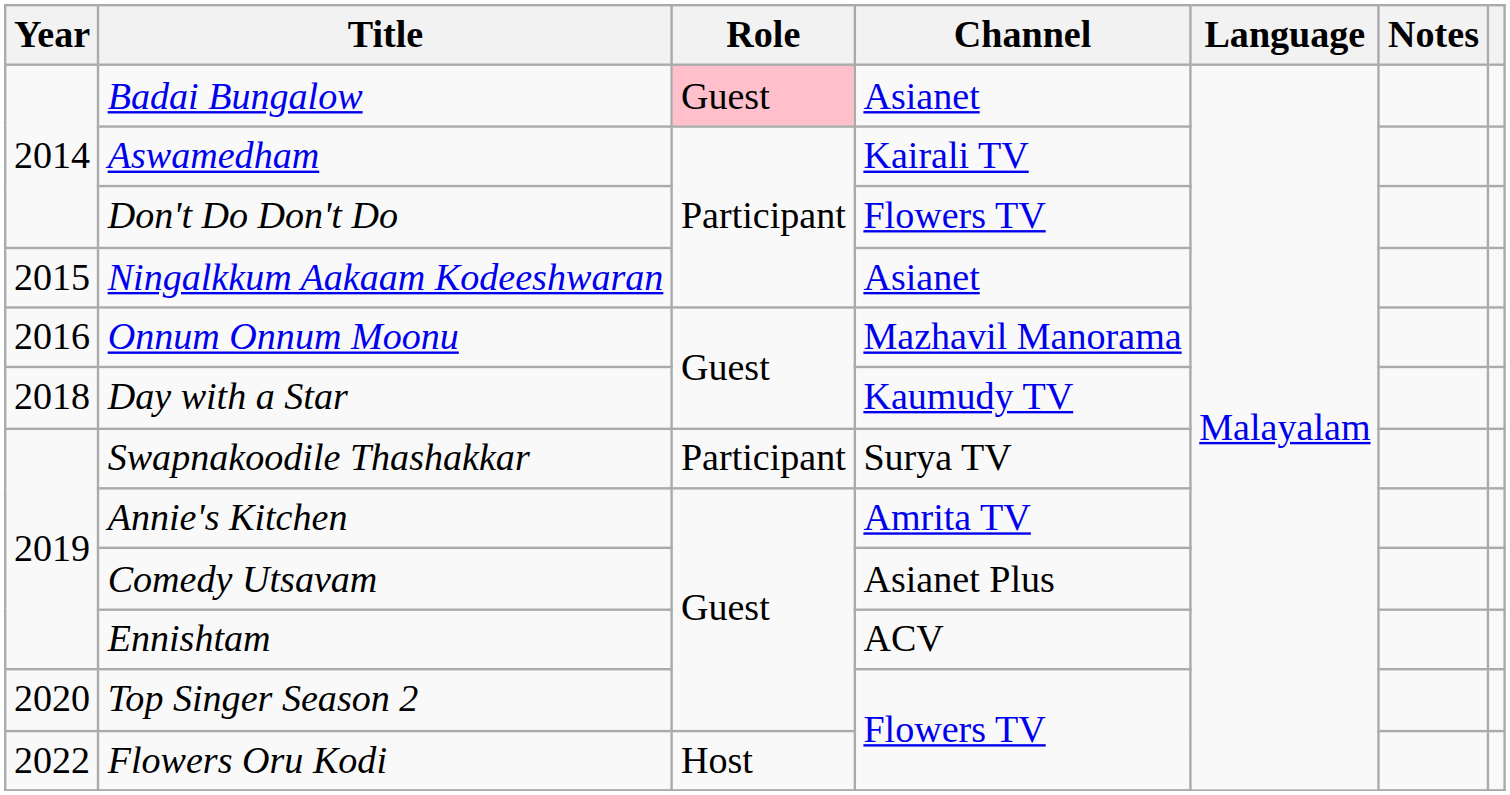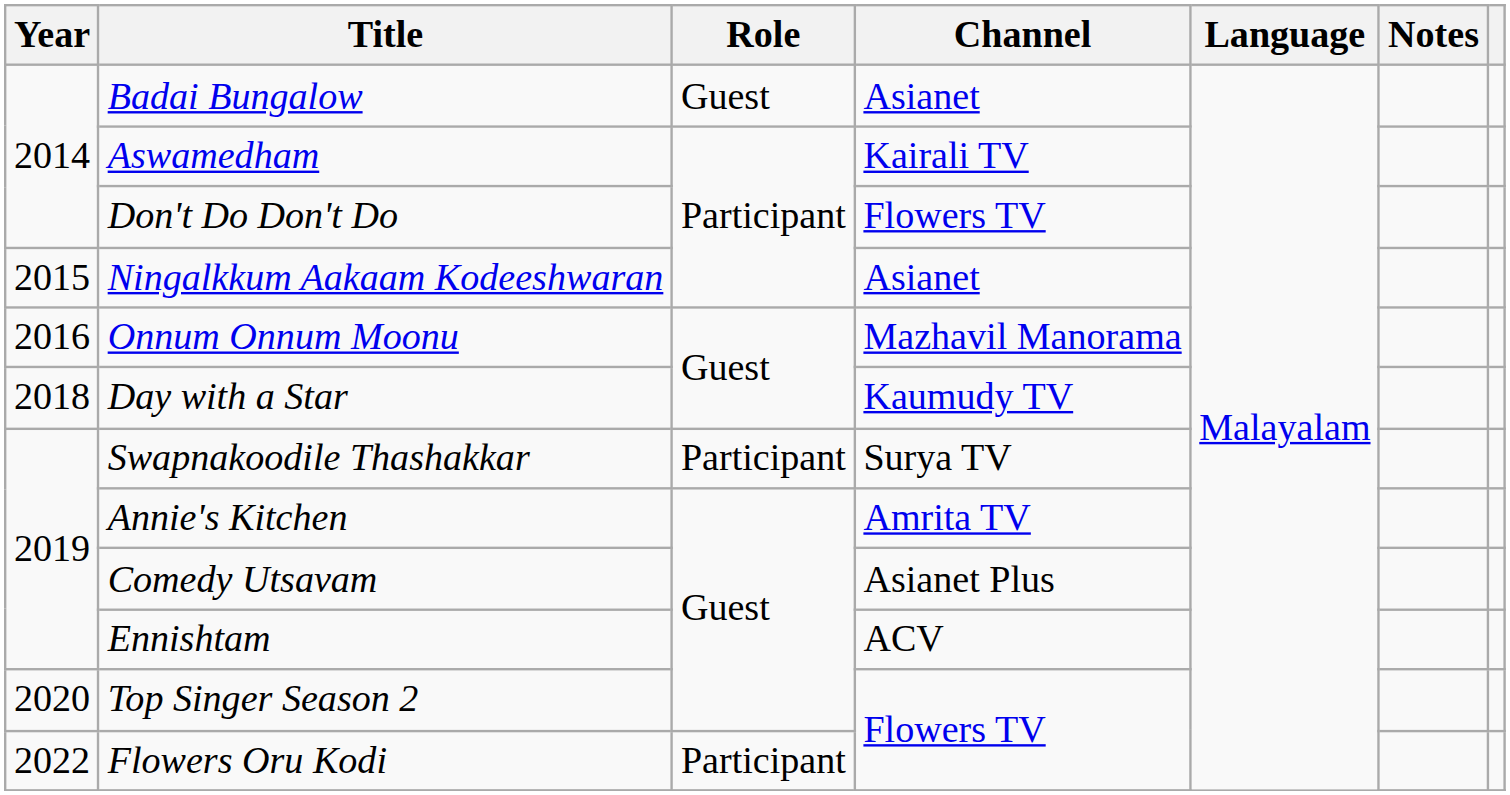Badai Bungalow | Role: pink background -> no background
Flowers Oru Kodi | Role: Host -> Participant
